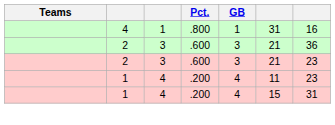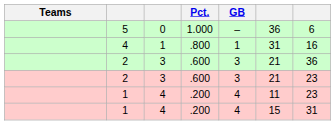+ row: 5 | 0 | 1.000 | – | 36 | 6
